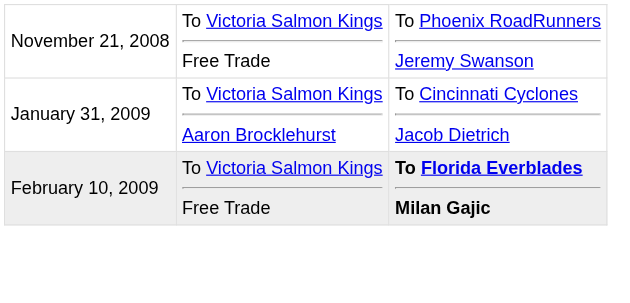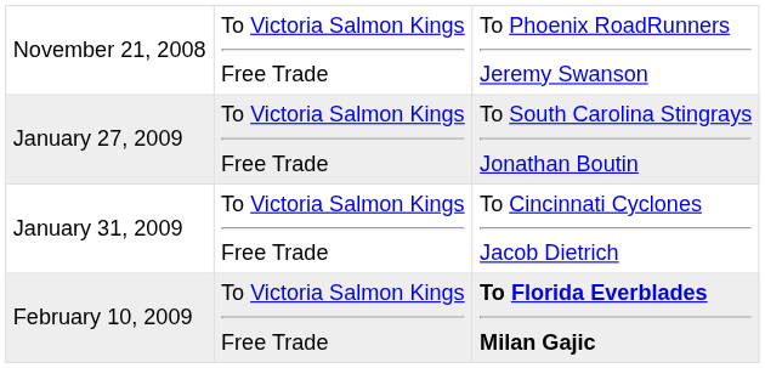+ row: January 27, 2009 | To Victoria Salmon Kings Free Trade | To South Carolina Stingrays Jonathan Boutin
January 31, 2009 | column 2: To Victoria Salmon Kings Aaron Brocklehurst -> To Victoria Salmon Kings Free Trade
